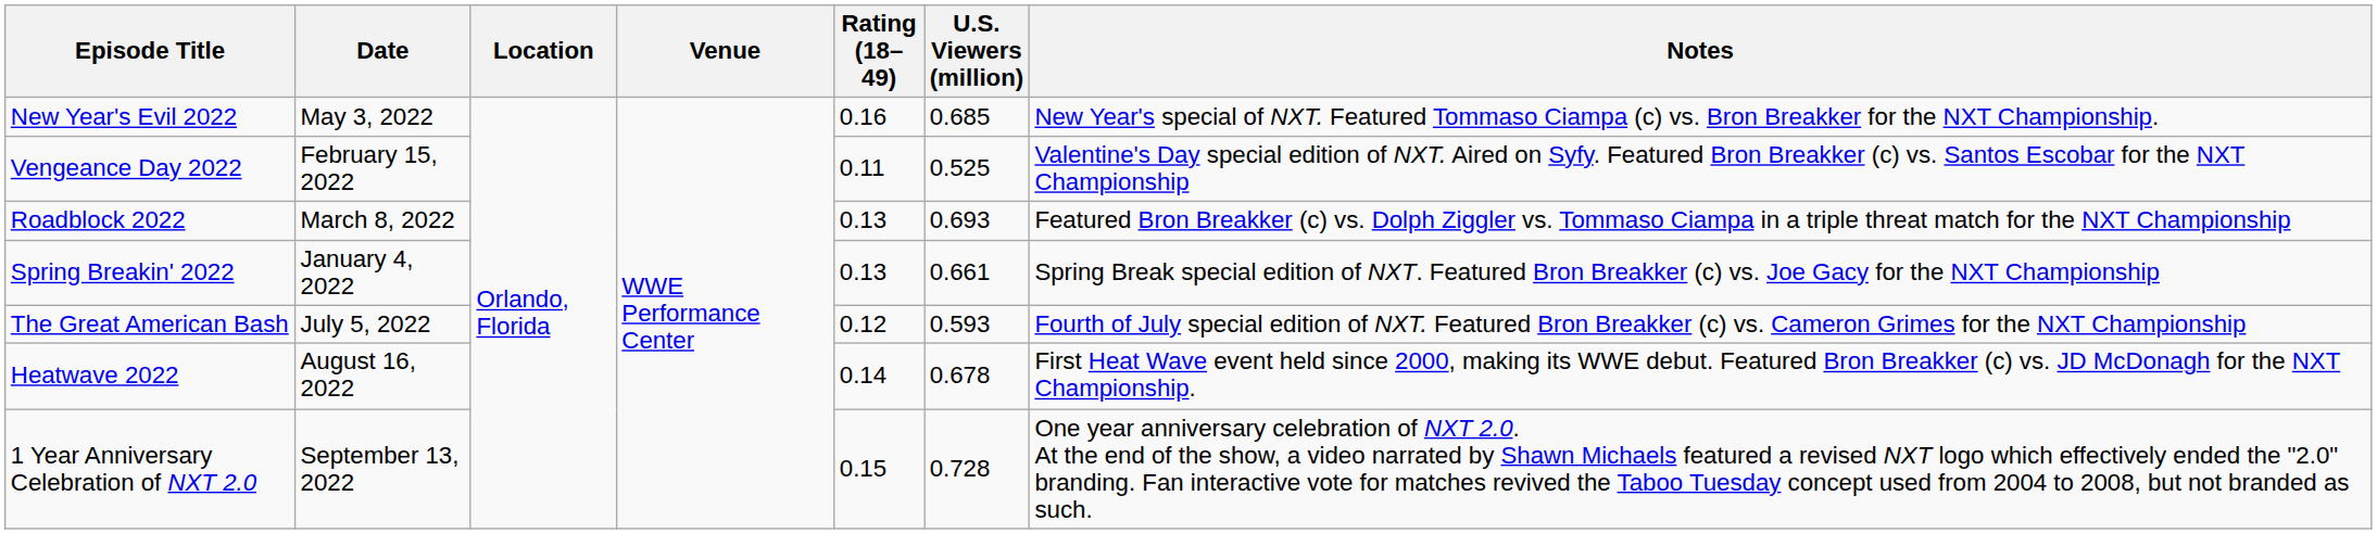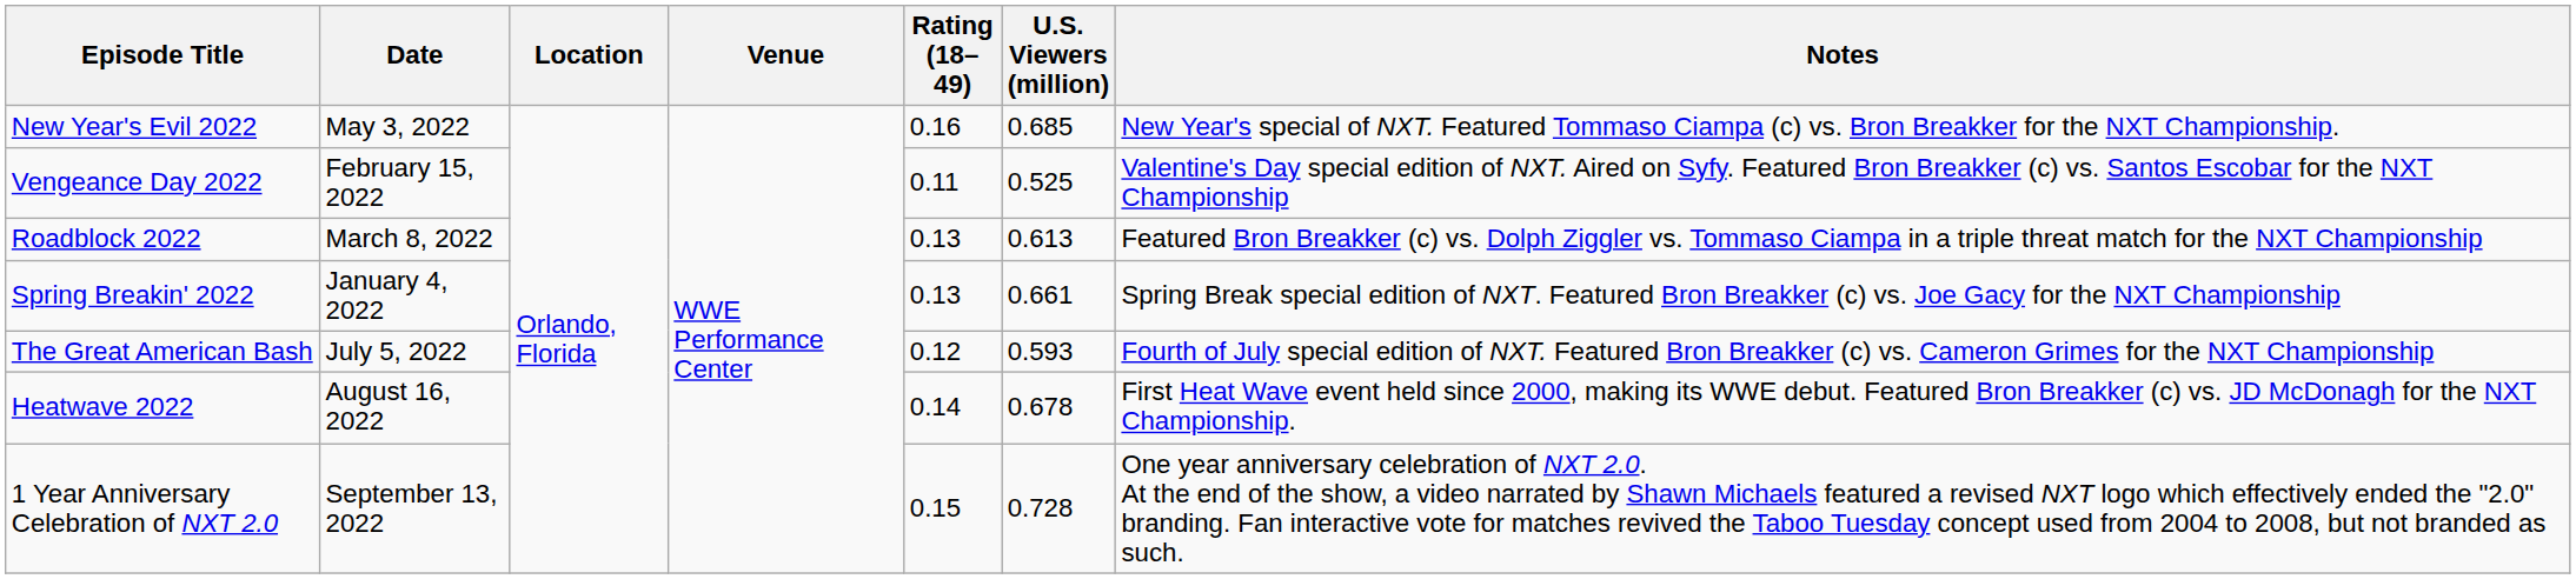Roadblock 2022 | U.S. Viewers (million): 0.693 -> 0.613
